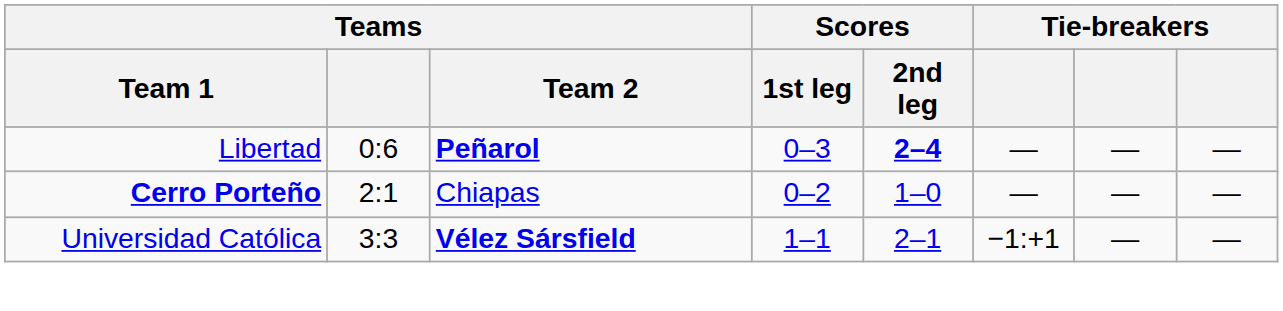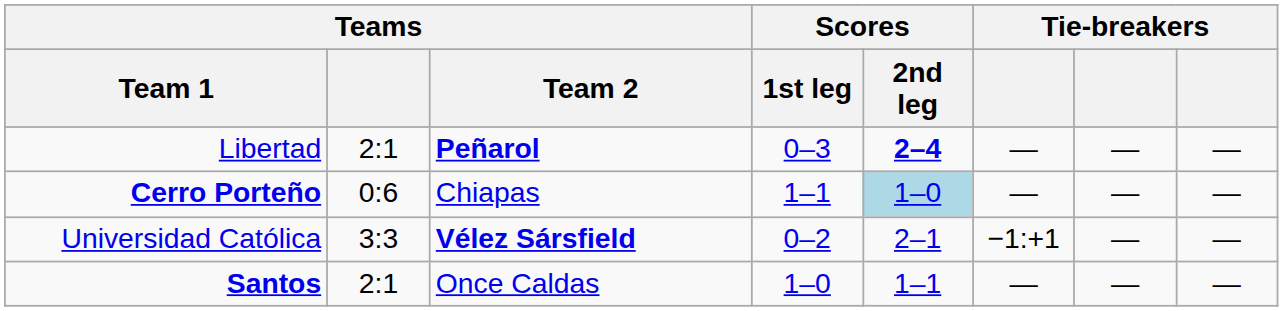Libertad | Teams: 0:6 -> 2:1
Cerro Porteño | Teams: 2:1 -> 0:6
Cerro Porteño | Scores / 1st leg: 0–2 -> 1–1
Cerro Porteño | Scores / 2nd leg: no background -> lightblue background
Universidad Católica | Scores / 1st leg: 1–1 -> 0–2
+ row: Santos | 2:1 | Once Caldas | 1–0 | 1–1 | — | — | —
